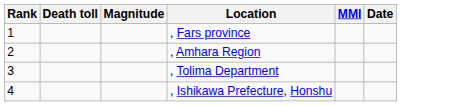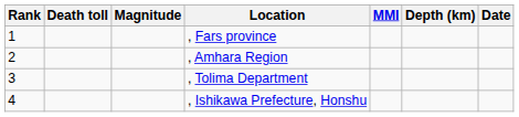+ column: Depth (km)
